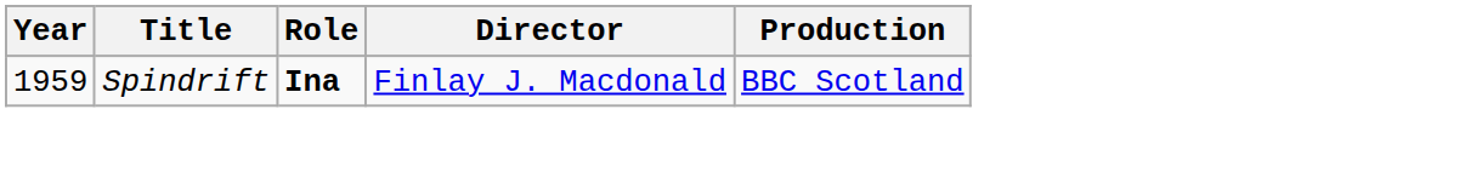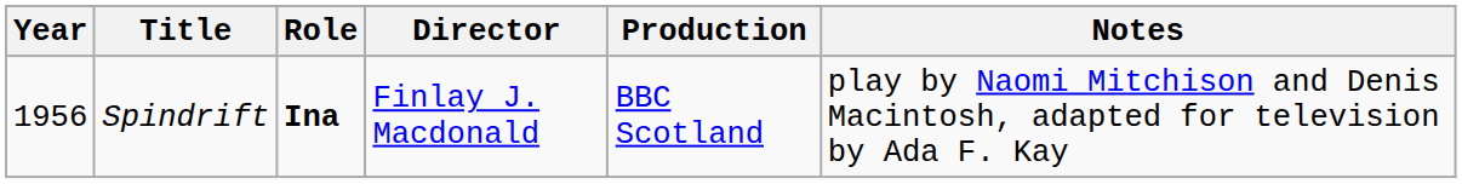+ column: Notes | play by Naomi Mitchison and Denis Macintosh, adapted for television by Ada F. Kay
Spindrift | Year: 1959 -> 1956
